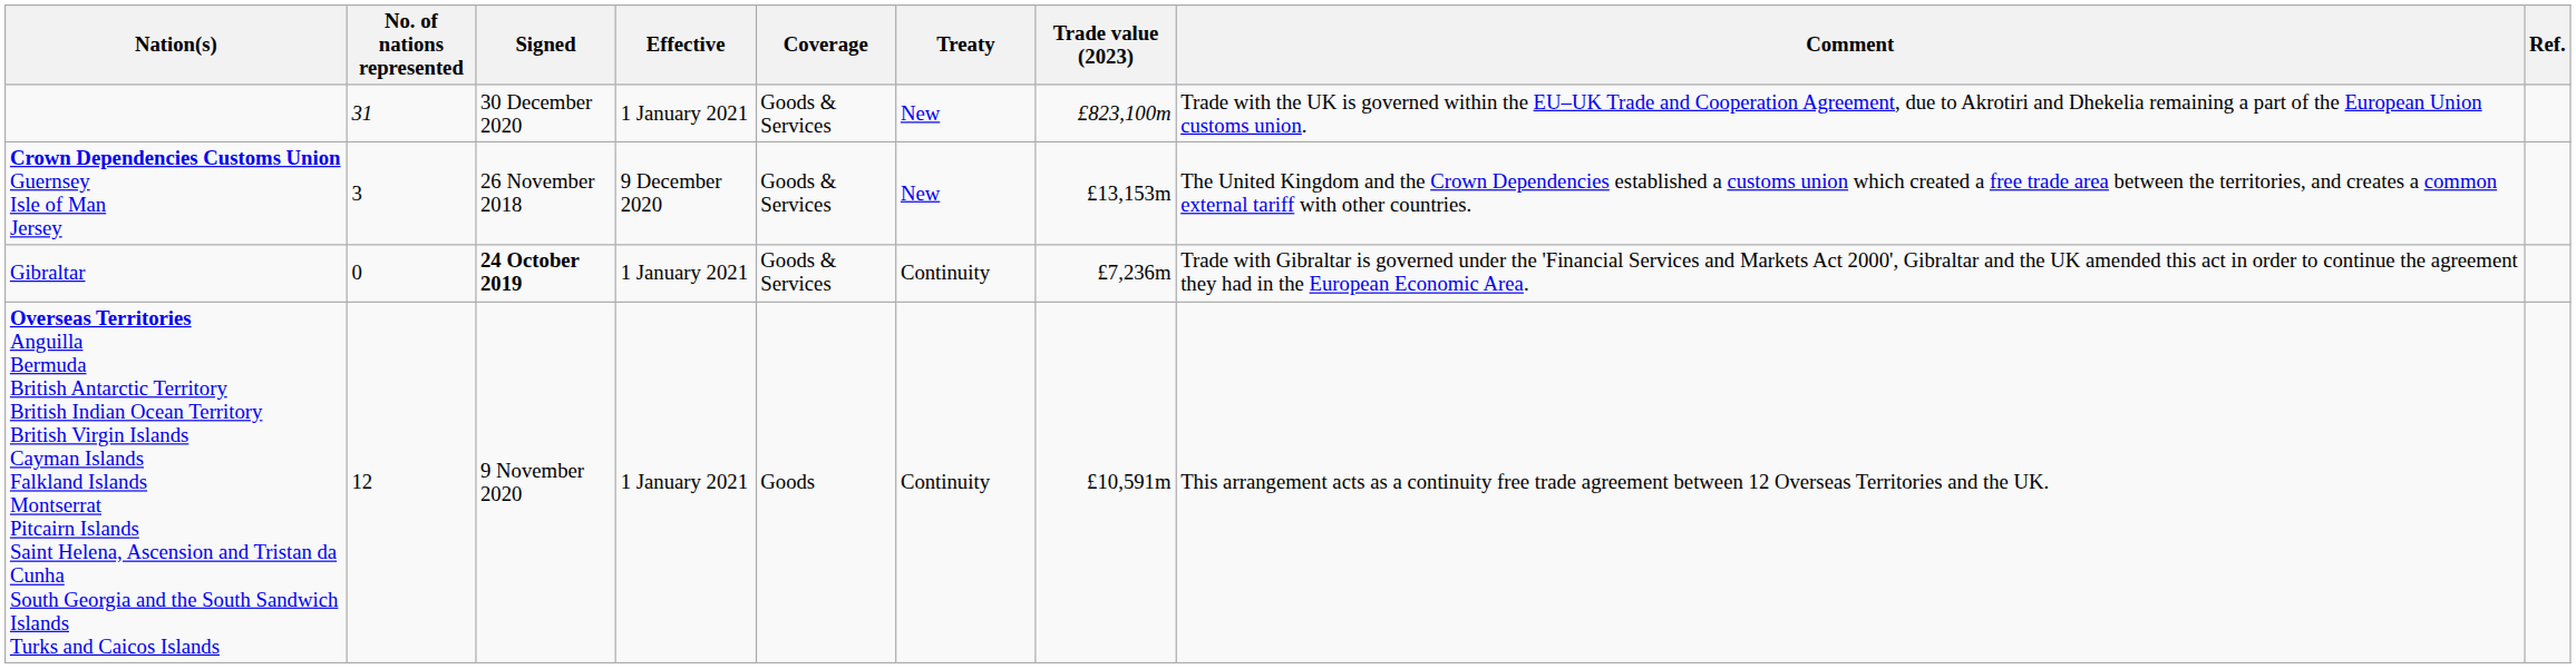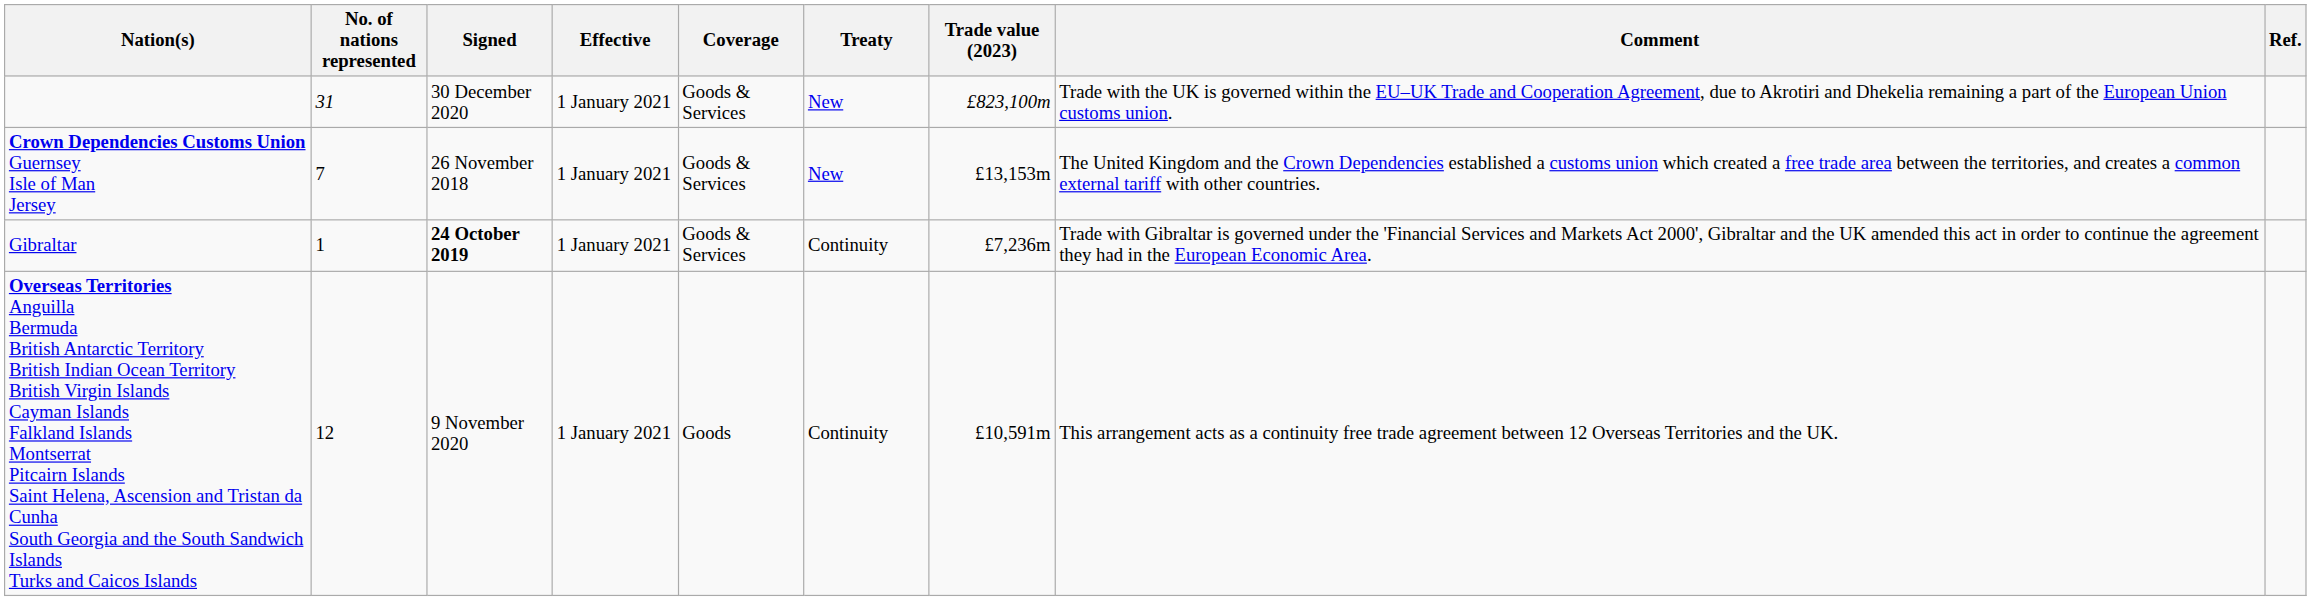Crown Dependencies Customs Union Guernsey Isle of Man Jersey | No. of nations represented: 3 -> 7
Crown Dependencies Customs Union Guernsey Isle of Man Jersey | Effective: 9 December 2020 -> 1 January 2021
Gibraltar | No. of nations represented: 0 -> 1
